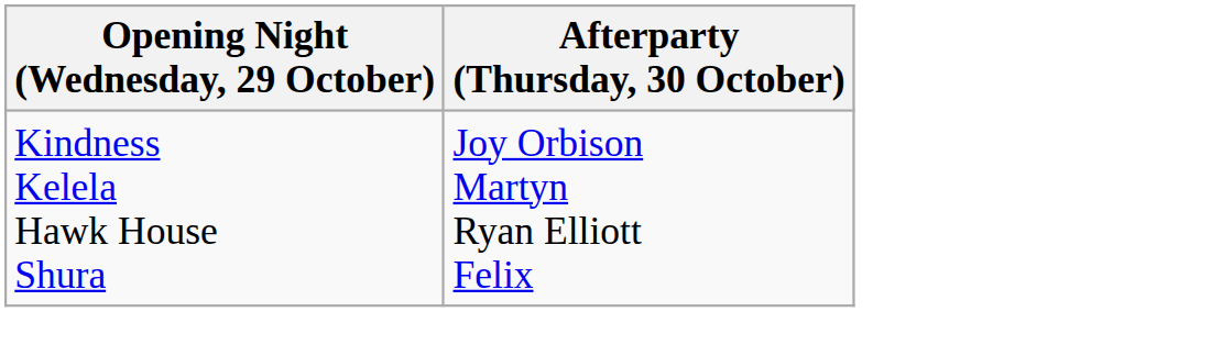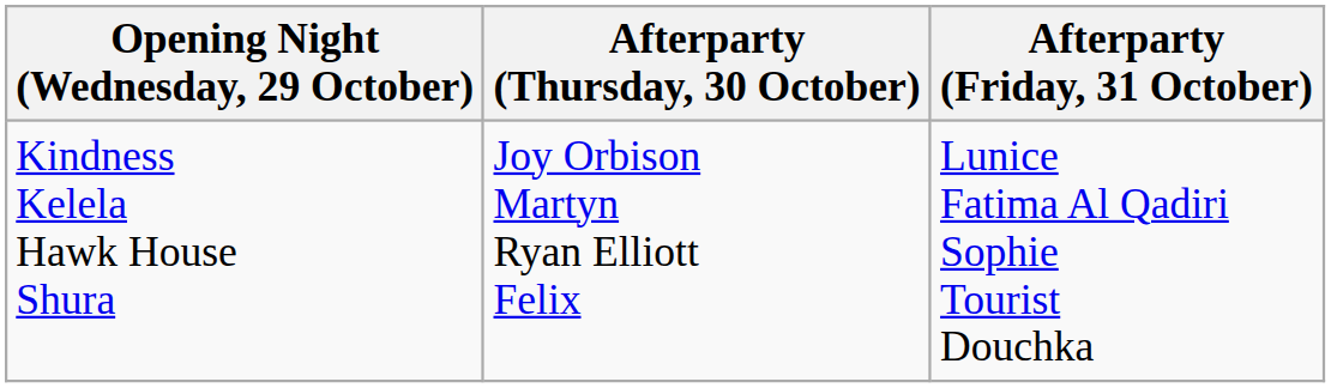+ column: Afterparty (Friday, 31 October) | Lunice Fatima Al Qadiri Sophie Tourist Douchka
